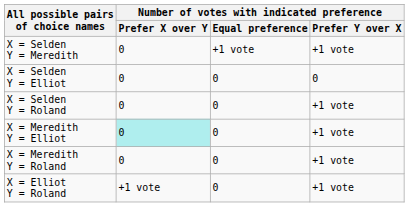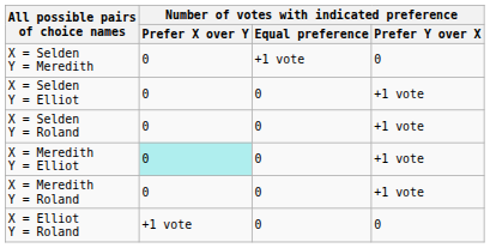X = Selden Y = Meredith | Number of votes with indicated preference / Prefer Y over X: +1 vote -> 0
X = Selden Y = Elliot | Number of votes with indicated preference / Prefer Y over X: 0 -> +1 vote
X = Elliot Y = Roland | Number of votes with indicated preference / Prefer Y over X: +1 vote -> 0
